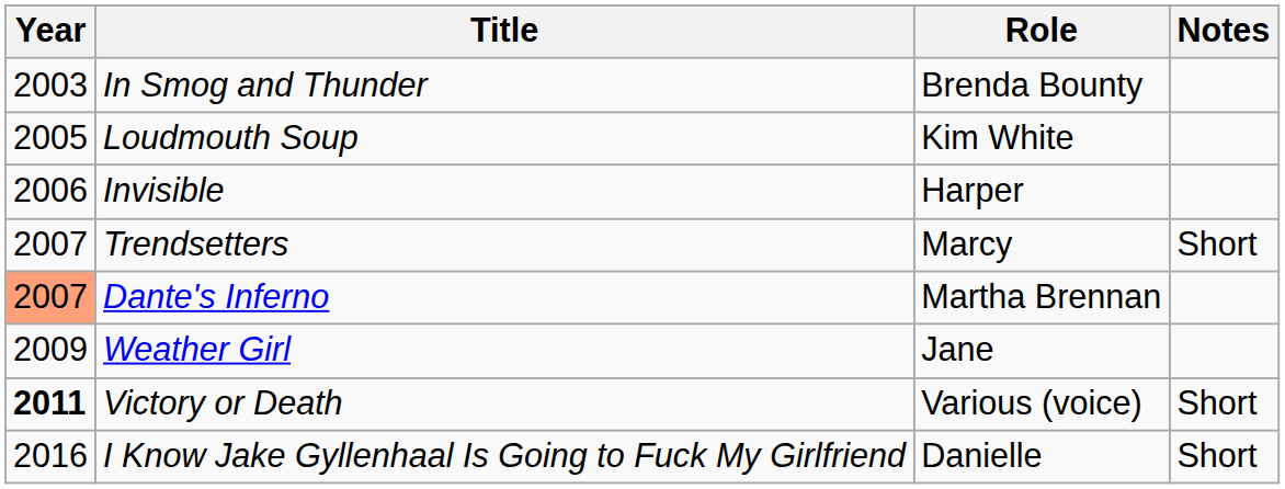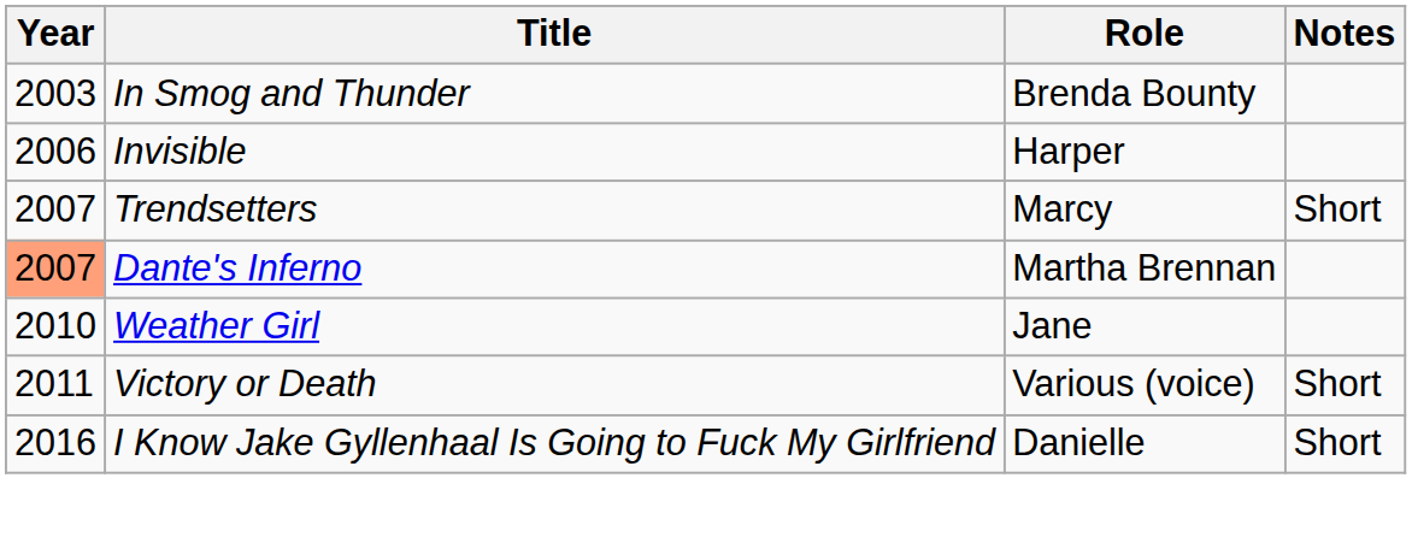- row: 2005 | Loudmouth Soup | Kim White
Weather Girl | Year: 2009 -> 2010
Victory or Death | Year: bold -> normal
